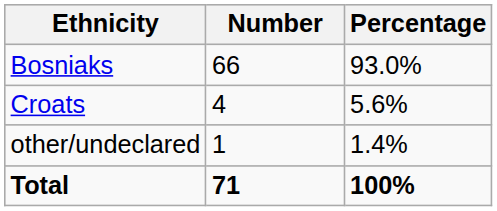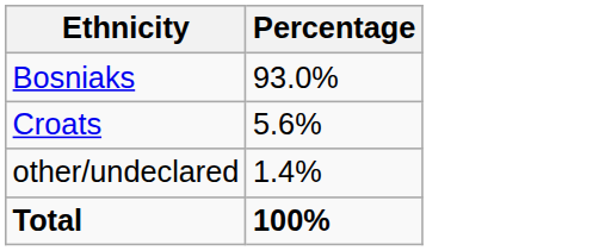- column: Number | 66 | 4 | 1 | 71
